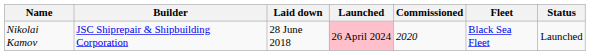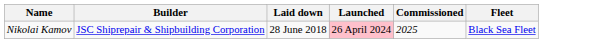- column: Status | Launched
Nikolai Kamov | Commissioned: 2020 -> 2025
